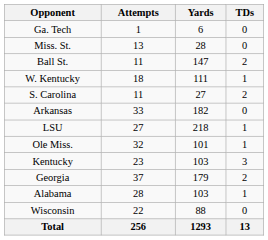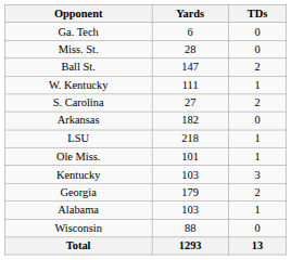- column: Attempts | 1 | 13 | 11 | 18 | 11 | 33 | 27 | 32 | 23 | 37 | 28 | 22 | 256
